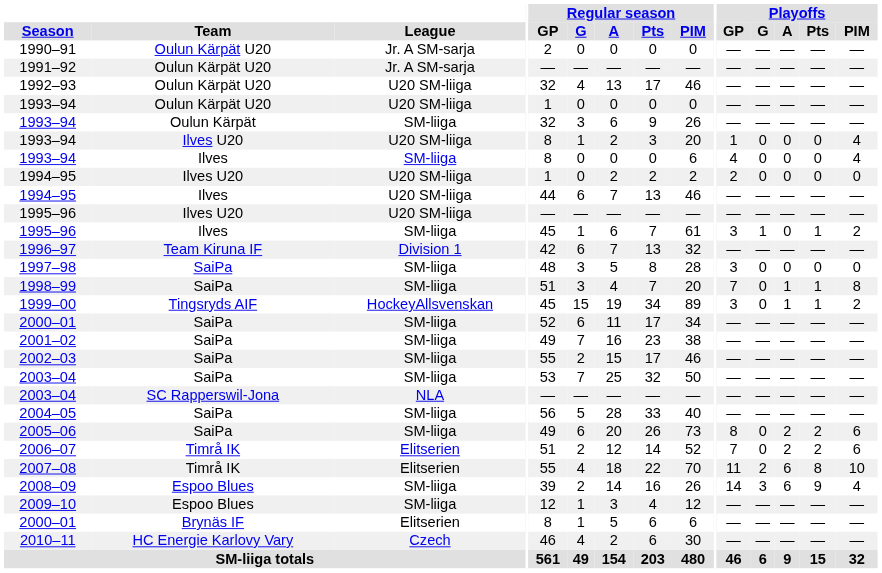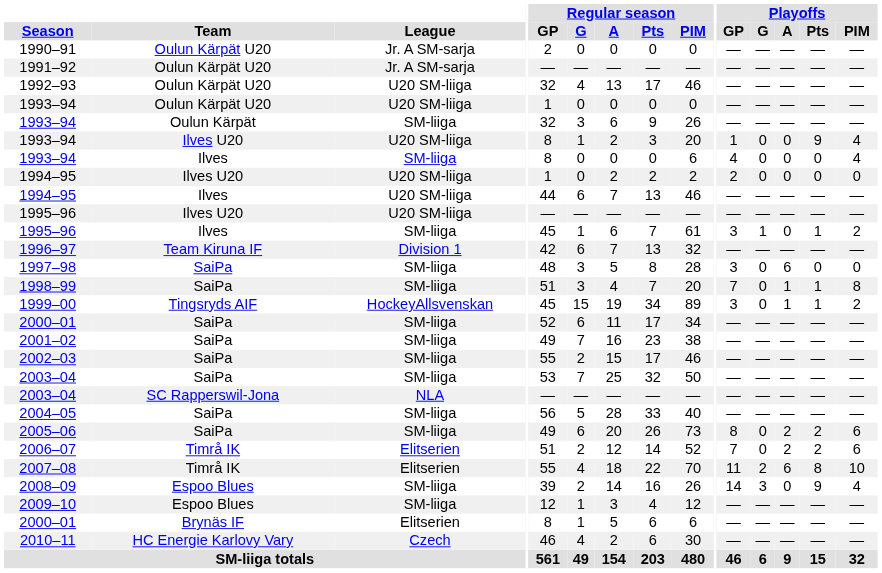1993–94 / Ilves U20 | Playoffs / Pts: 0 -> 9
1997–98 | Playoffs / A: 0 -> 6
2008–09 | Playoffs / A: 6 -> 0
